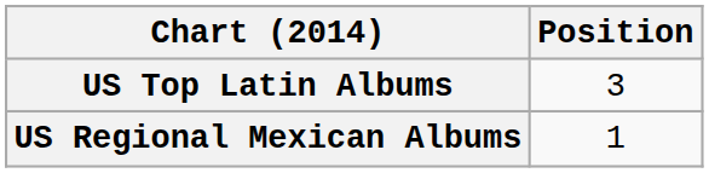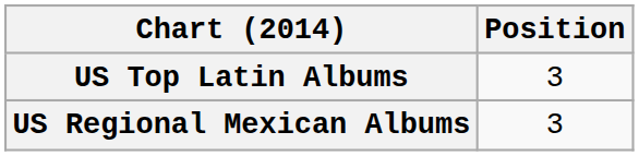US Regional Mexican Albums | Position: 1 -> 3
